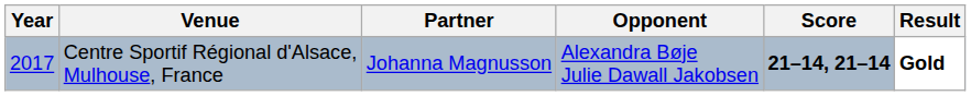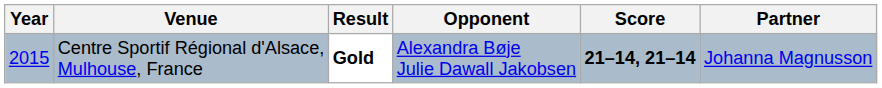columns swapped: Partner <-> Result
Centre Sportif Régional d'Alsace, Mulhouse, France | Year: 2017 -> 2015
